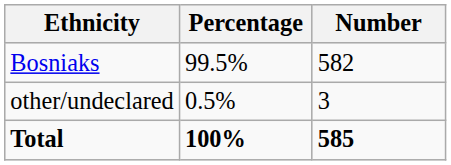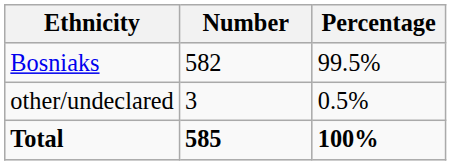columns swapped: Number <-> Percentage
